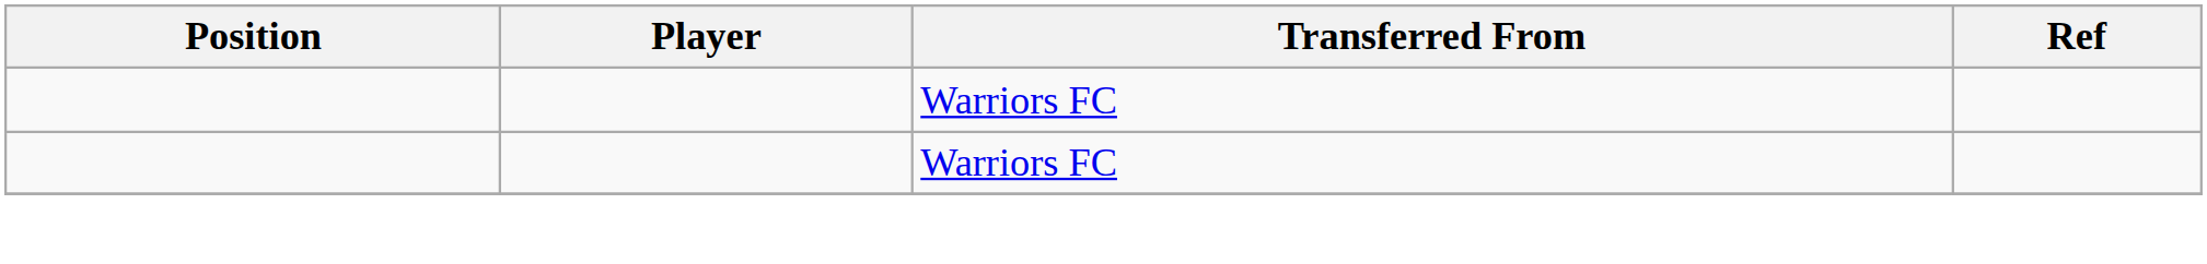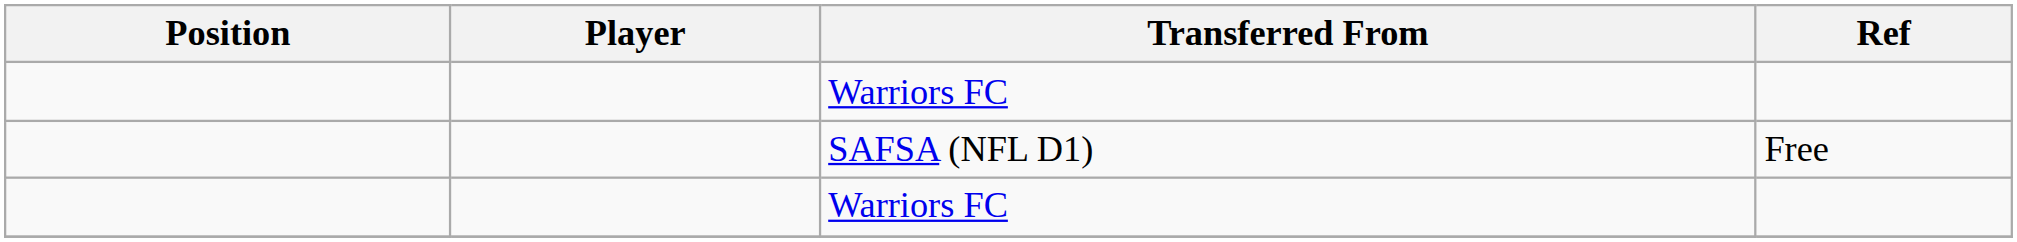+ row: SAFSA (NFL D1) | Free
